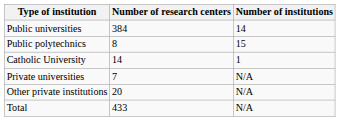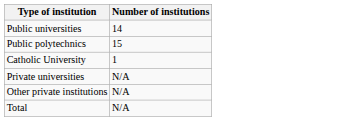- column: Number of research centers | 384 | 8 | 14 | 7 | 20 | 433
